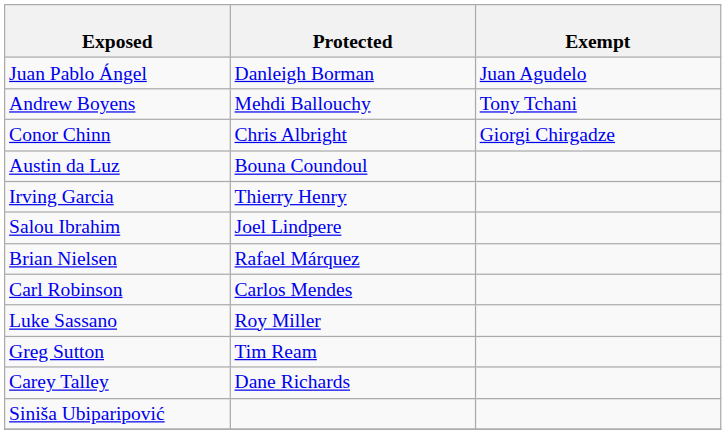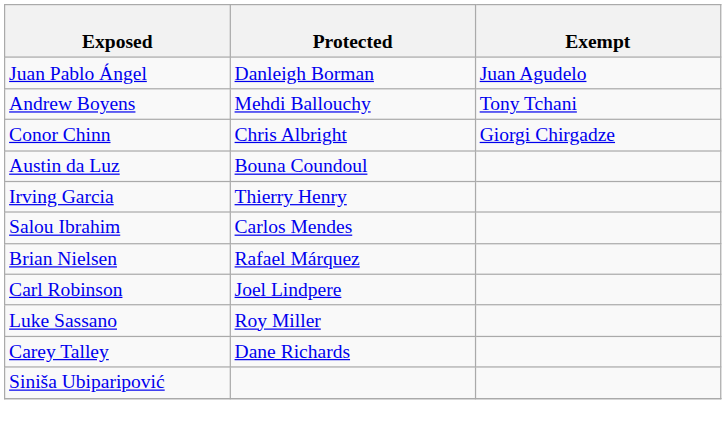Salou Ibrahim | Protected: Joel Lindpere -> Carlos Mendes
Carl Robinson | Protected: Carlos Mendes -> Joel Lindpere
- row: Greg Sutton | Tim Ream
